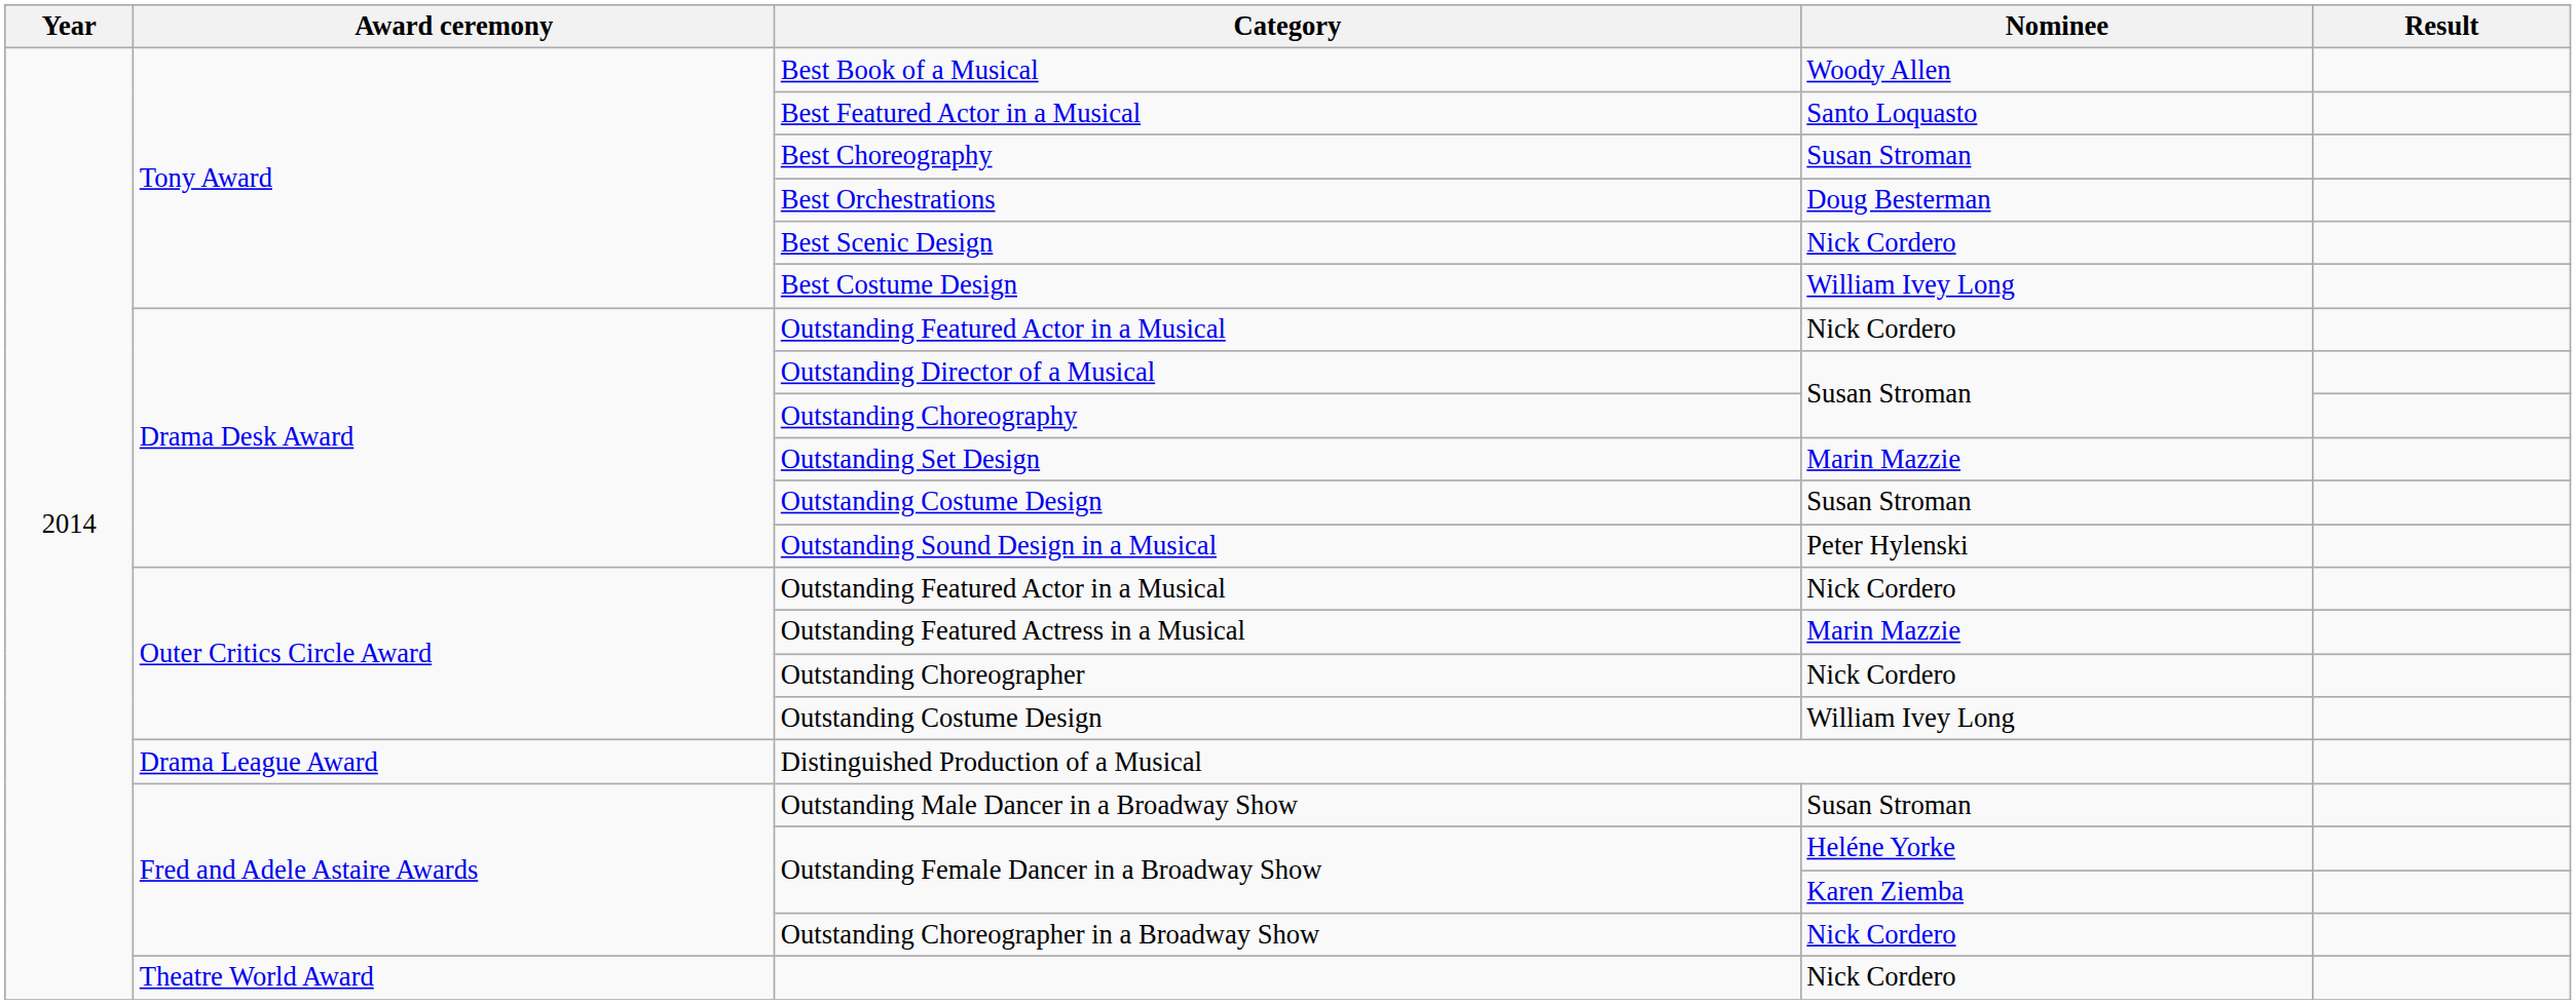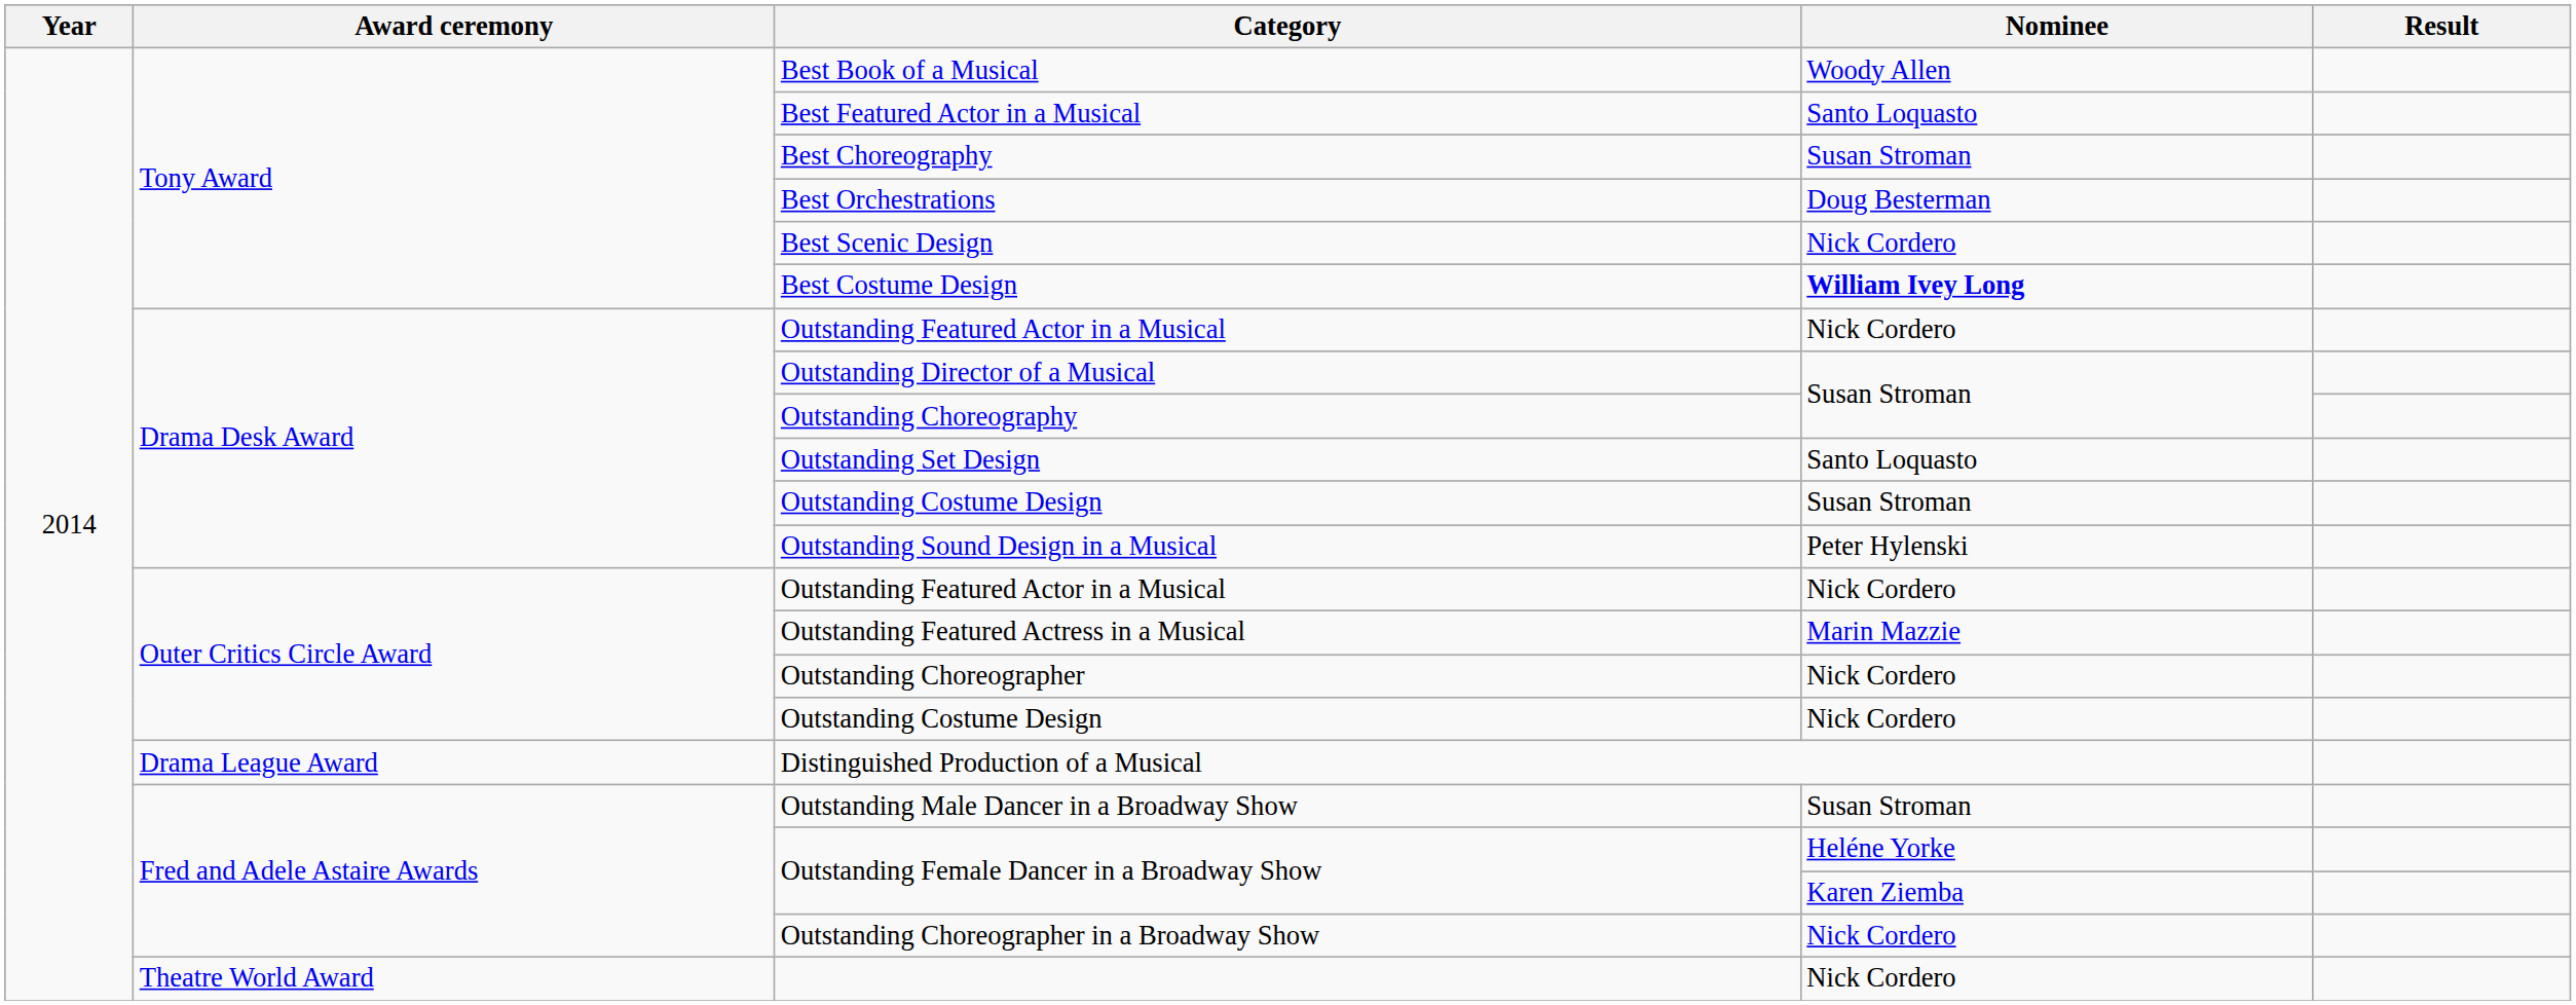Best Costume Design | Nominee: normal -> bold
Outstanding Set Design | Nominee: Marin Mazzie -> Santo Loquasto
Outer Critics Circle Award / Outstanding Costume Design | Nominee: William Ivey Long -> Nick Cordero
